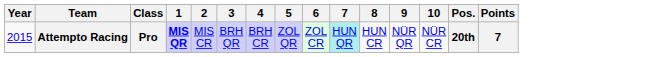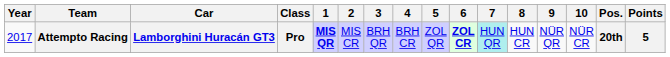+ column: Car | Lamborghini Huracán GT3
Attempto Racing | Year: 2015 -> 2017
Attempto Racing | 6: normal -> bold
Attempto Racing | Points: 7 -> 5
